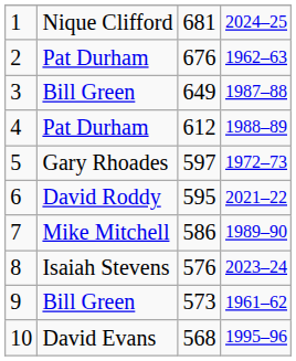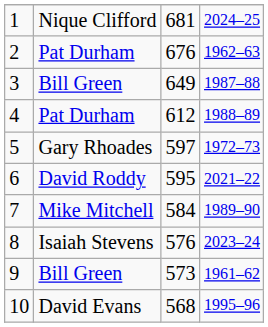7 | column 3: 586 -> 584
